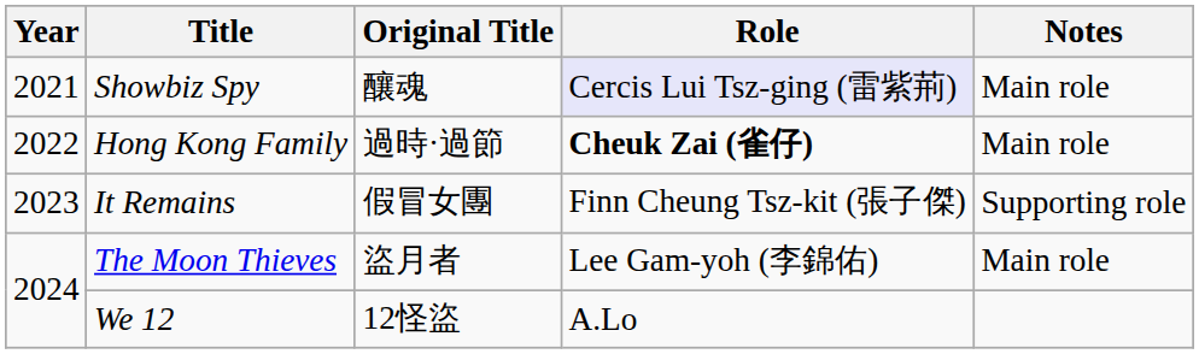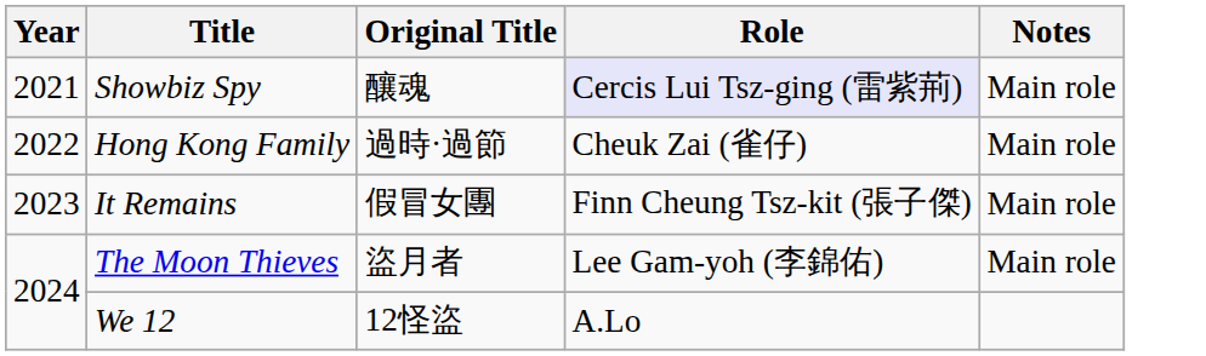Hong Kong Family | Role: bold -> normal
It Remains | Notes: Supporting role -> Main role
